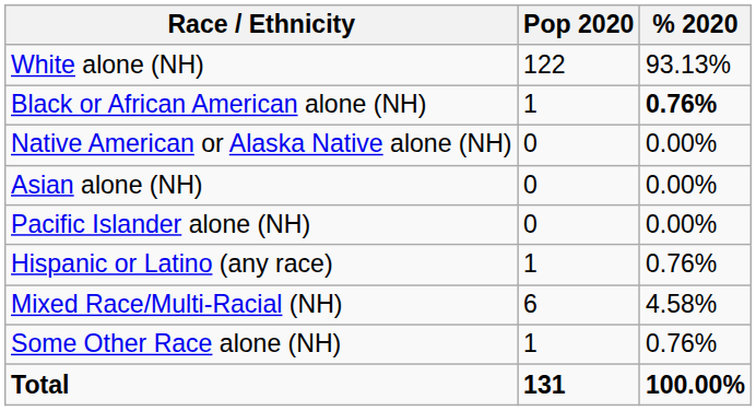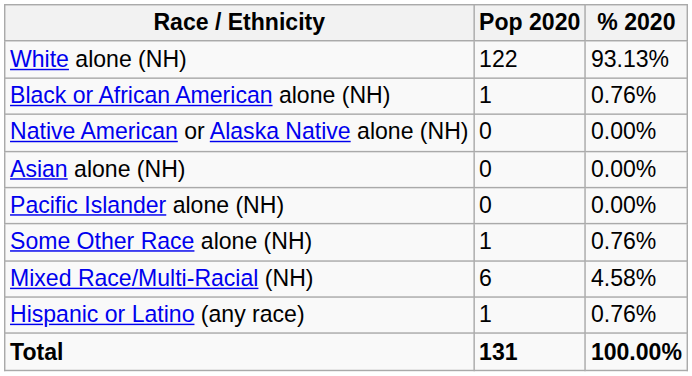Black or African American alone (NH) | % 2020: bold -> normal
rows swapped: Some Other Race alone (NH) <-> Hispanic or Latino (any race)
